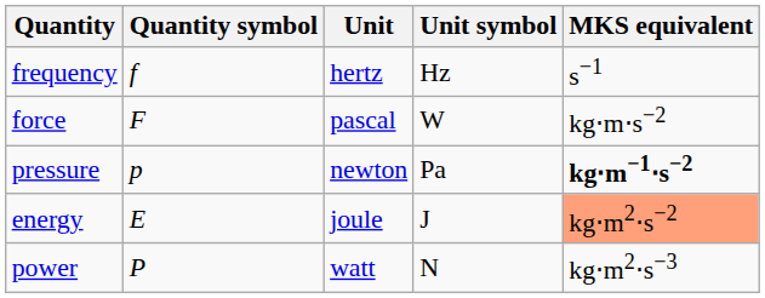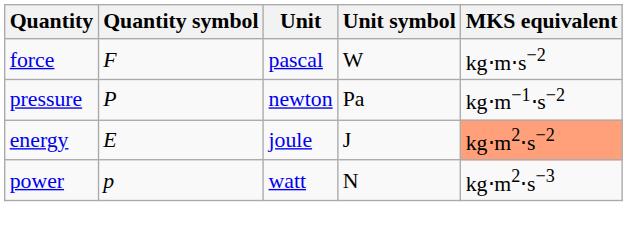- row: frequency | f | hertz | Hz | s−1
pressure | Quantity symbol: p -> P
pressure | MKS equivalent: bold -> normal
power | Quantity symbol: P -> p
